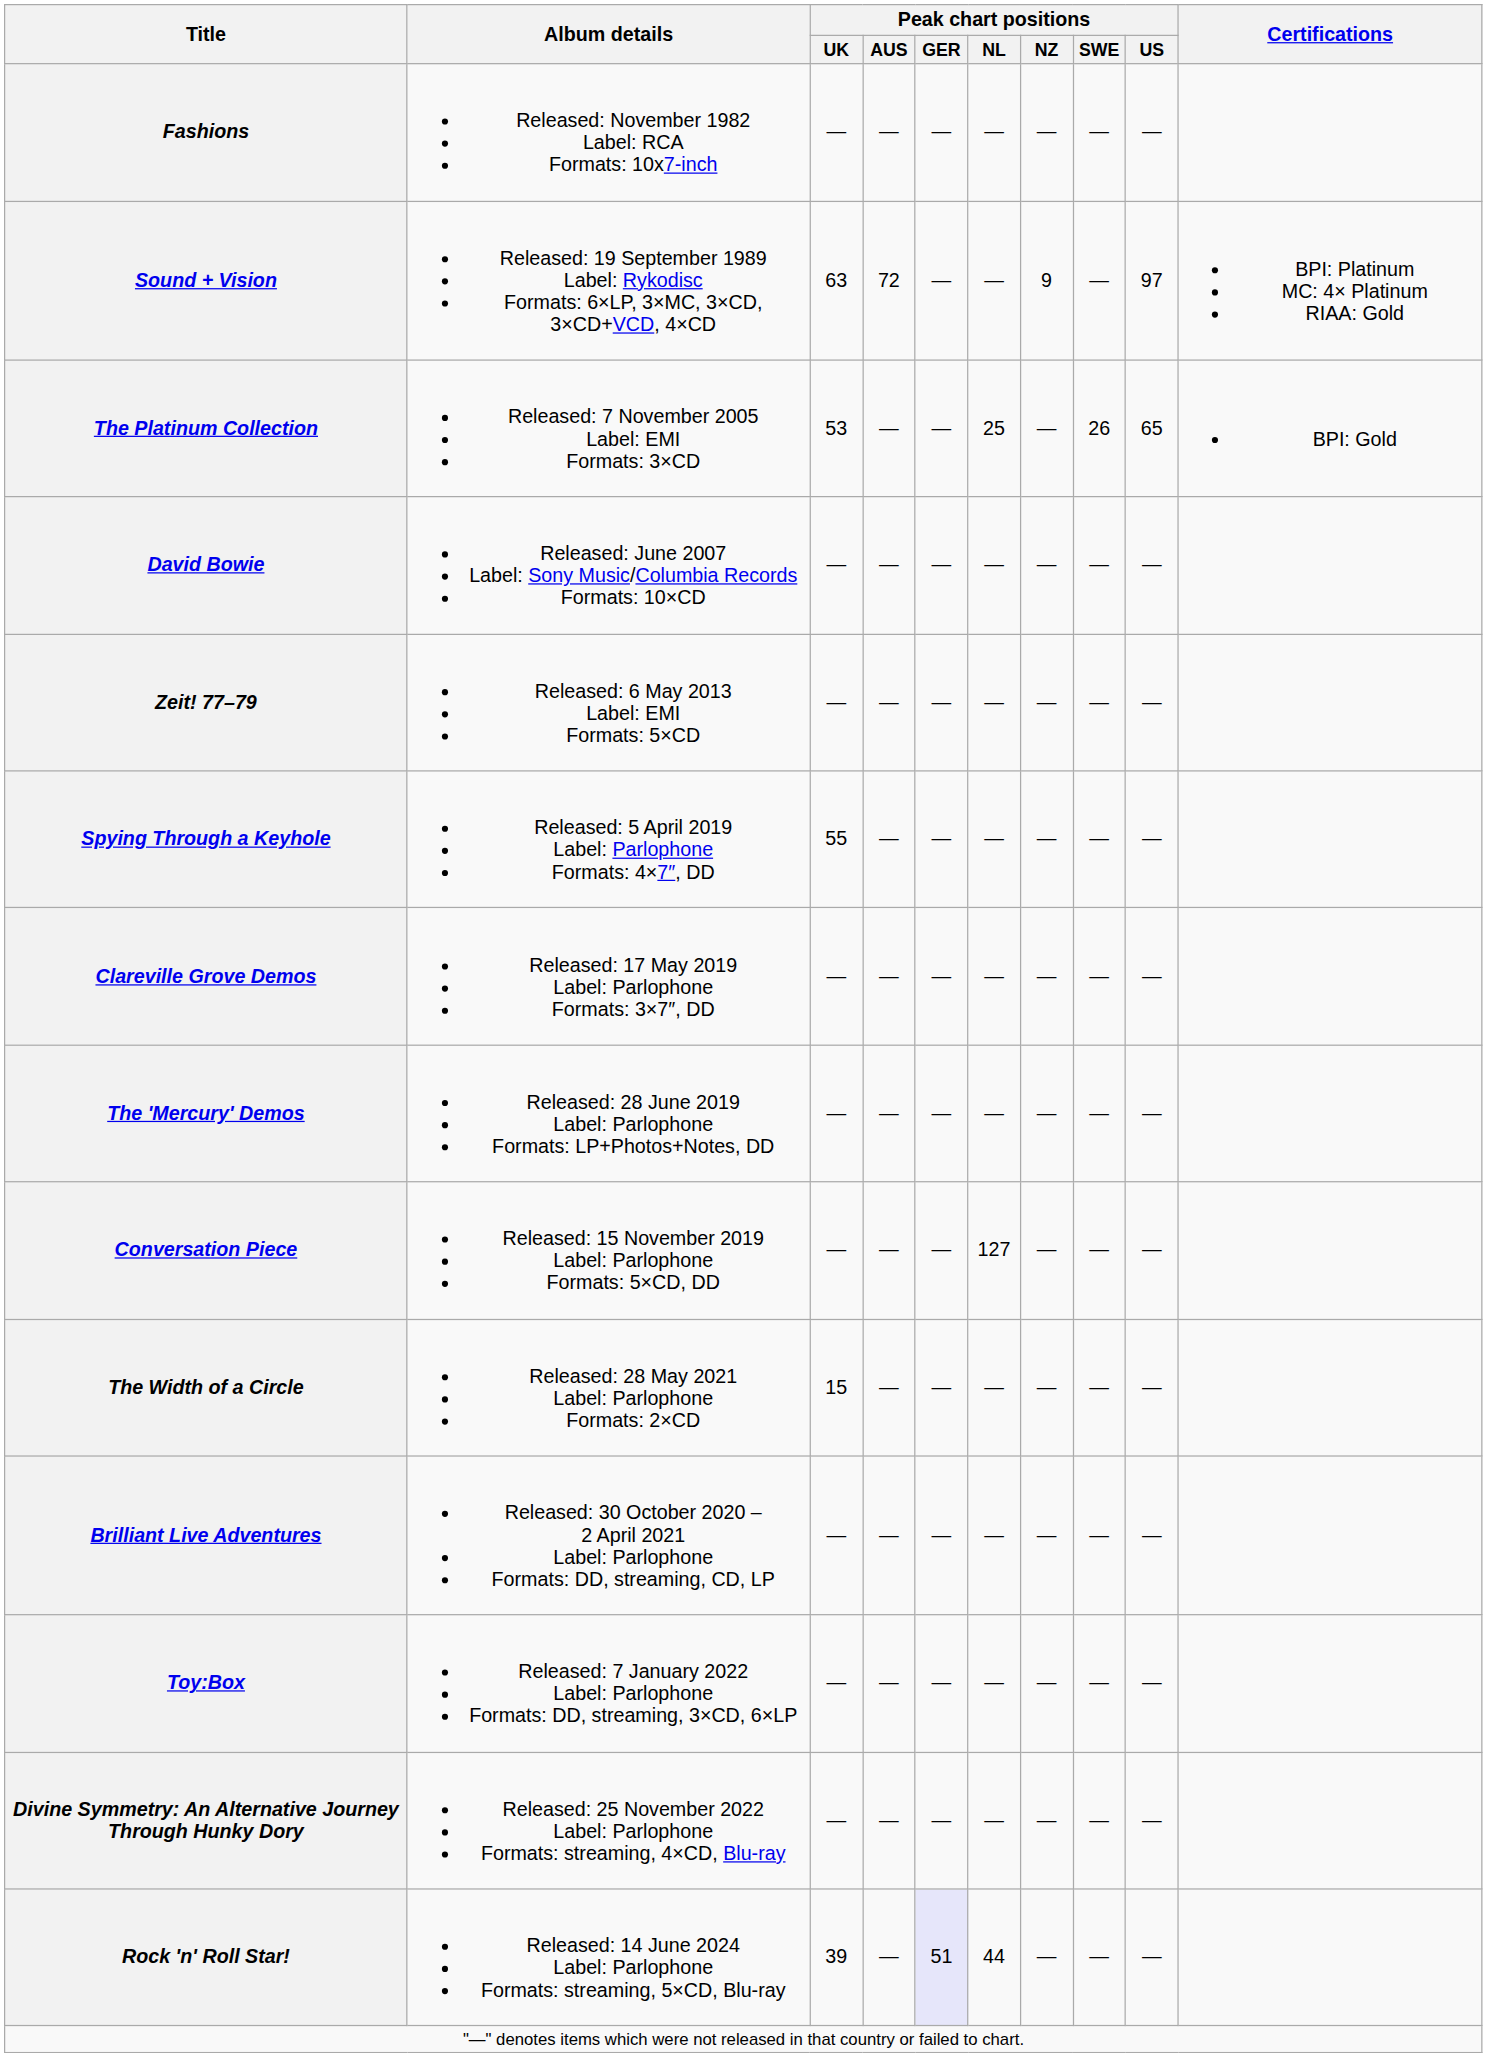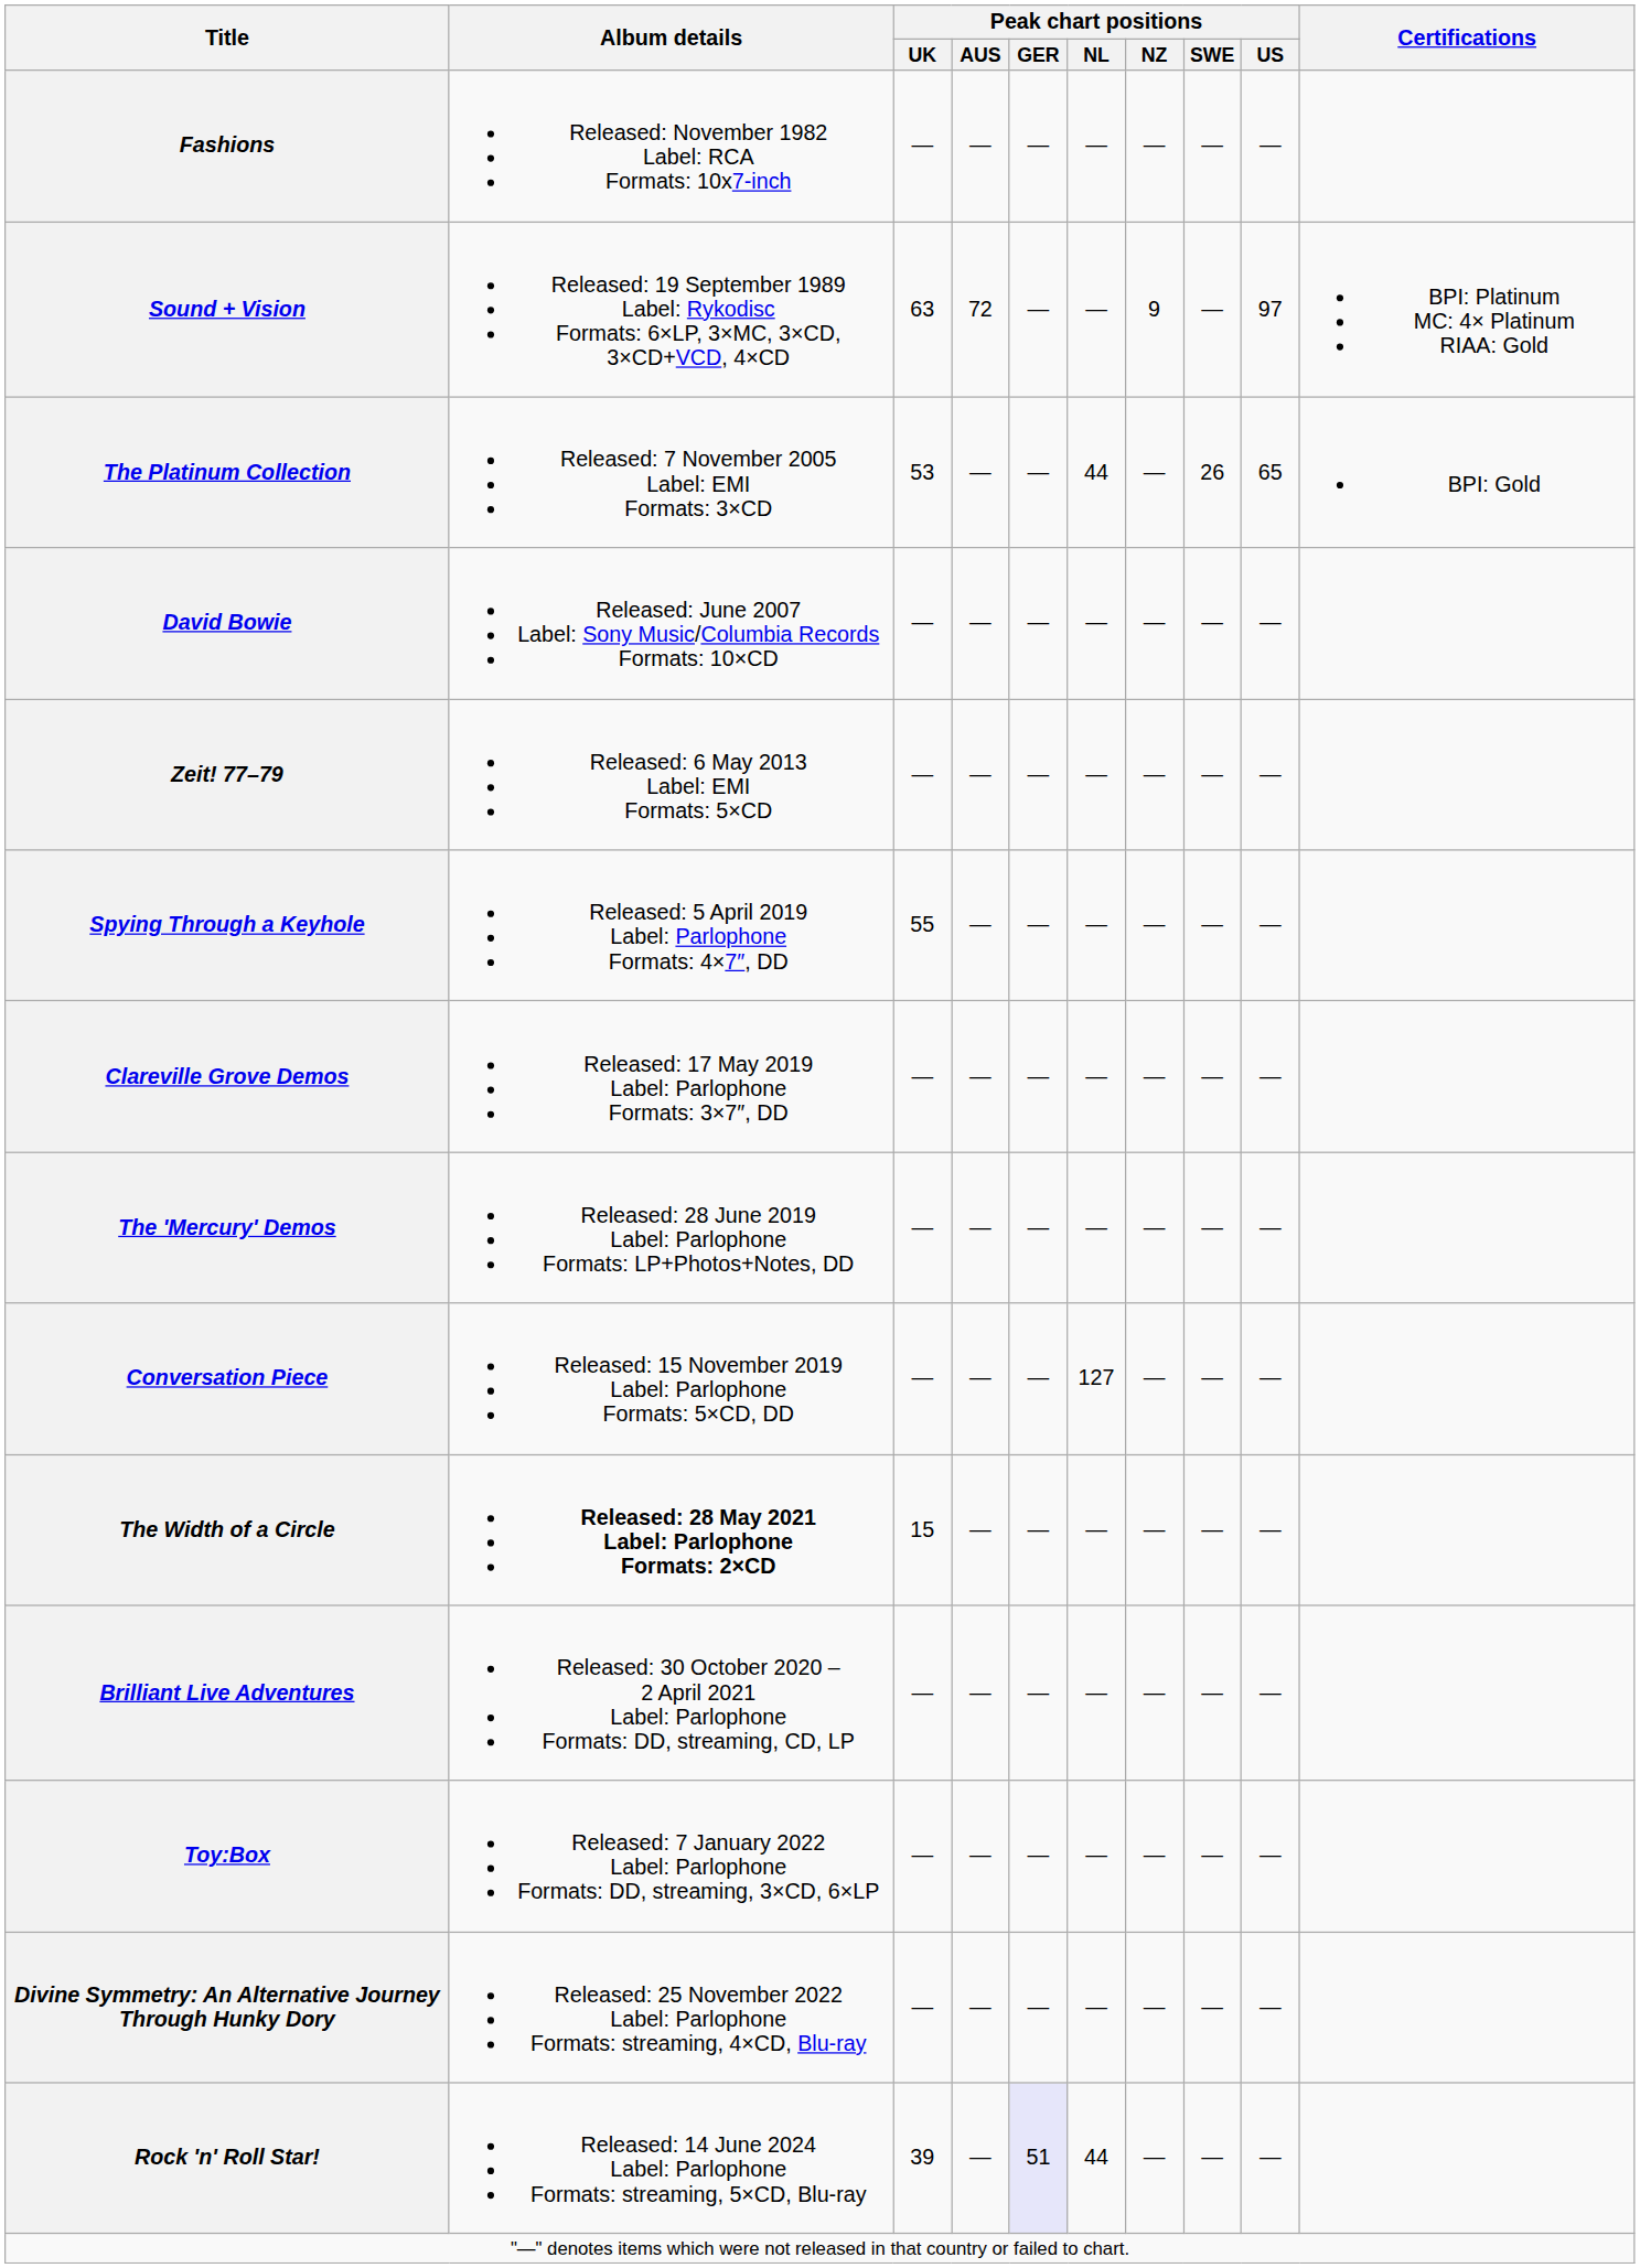The Platinum Collection | Peak chart positions / NL: 25 -> 44
The Width of a Circle | Album details: normal -> bold
